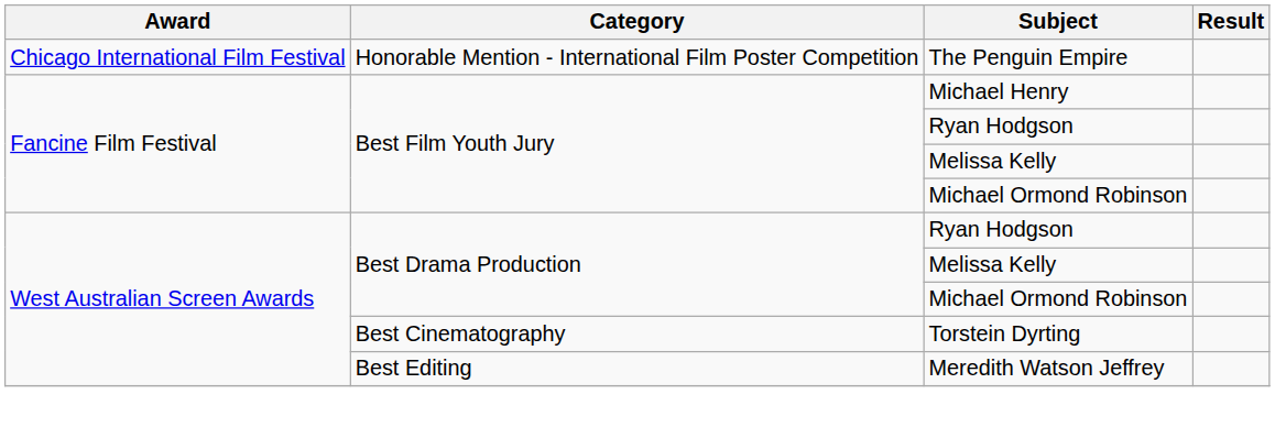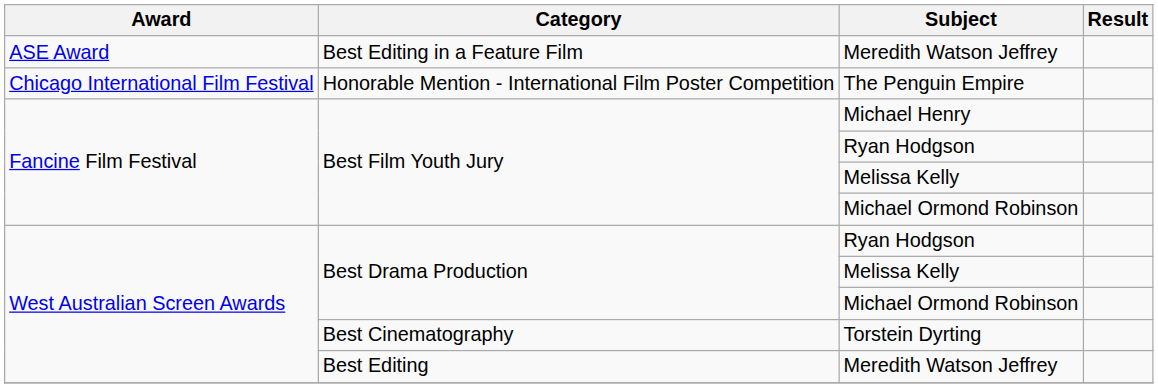+ row: ASE Award | Best Editing in a Feature Film | Meredith Watson Jeffrey
